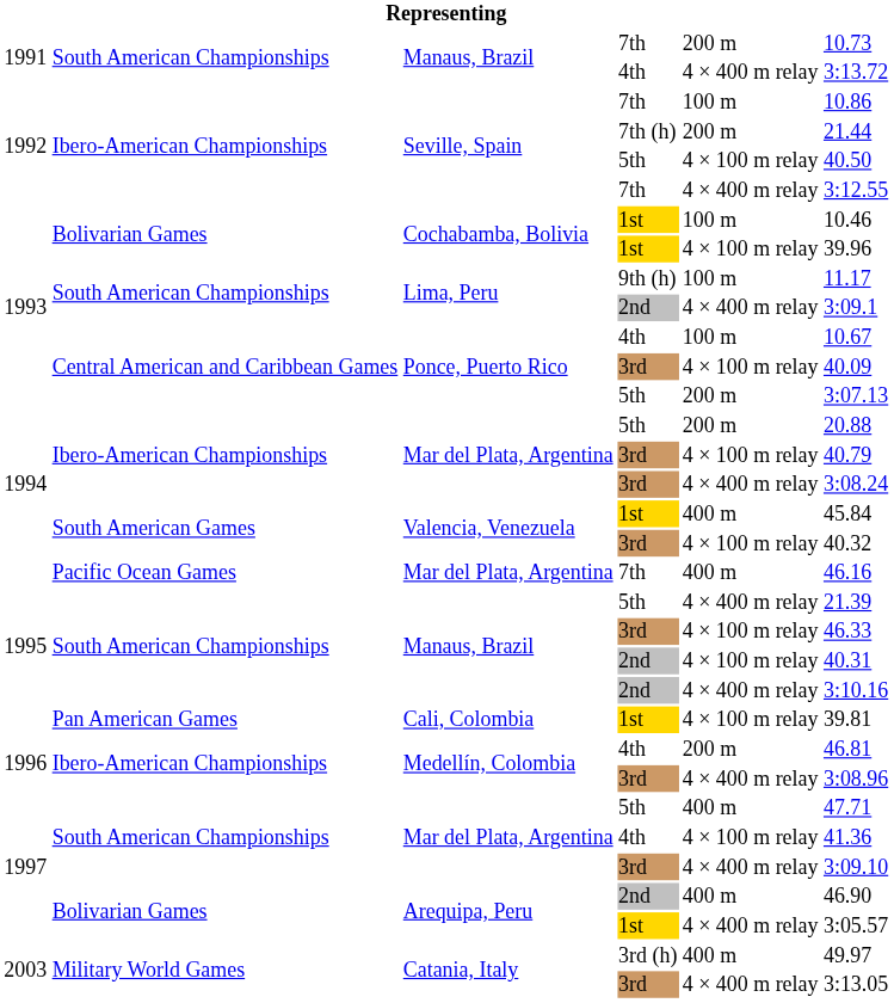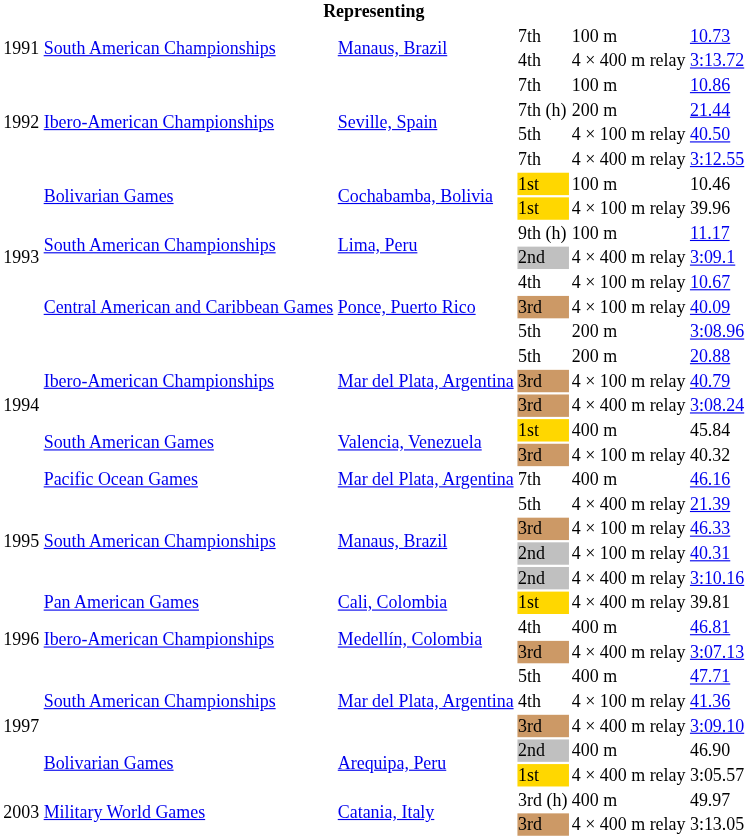Manaus, Brazil / 7th | column 5: 200 m -> 100 m
Ponce, Puerto Rico / 4th | column 5: 100 m -> 4 × 100 m relay
Ponce, Puerto Rico / 5th | column 6: 3:07.13 -> 3:08.96
Cali, Colombia | column 5: 4 × 100 m relay -> 4 × 400 m relay
Medellín, Colombia / 4th | column 5: 200 m -> 400 m
Medellín, Colombia / 3rd | column 6: 3:08.96 -> 3:07.13
